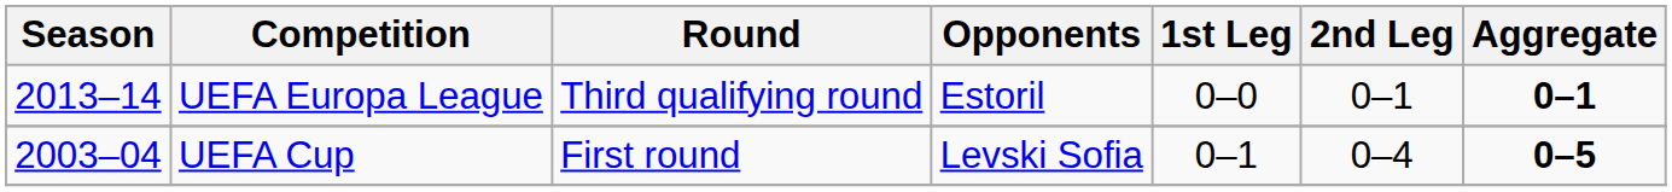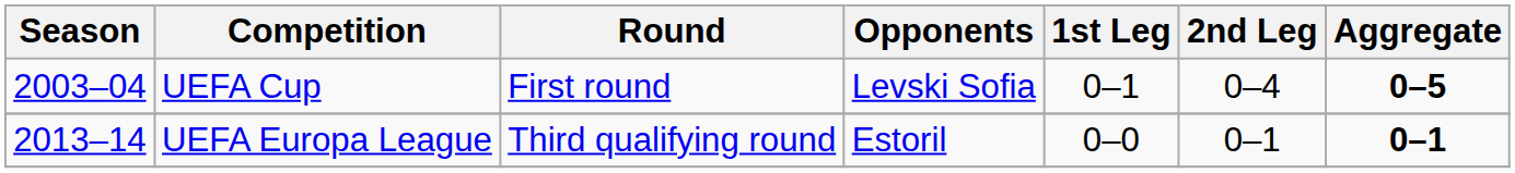rows swapped: UEFA Cup <-> UEFA Europa League
